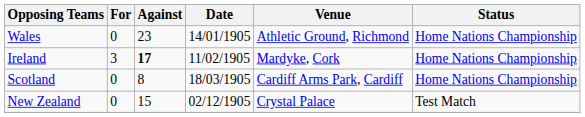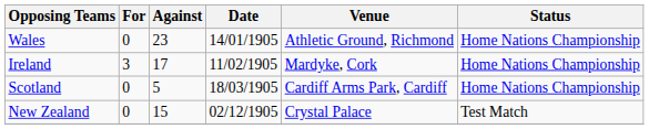Ireland | Against: bold -> normal
Scotland | Against: 8 -> 5
